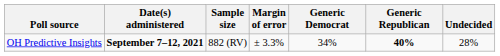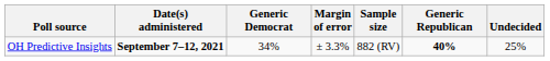columns swapped: Sample size <-> Generic Democrat
OH Predictive Insights | Undecided: 28% -> 25%
